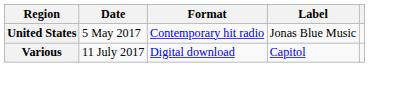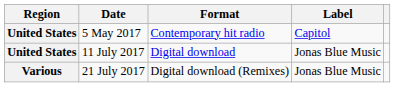5 May 2017 | Label: Jonas Blue Music -> Capitol
11 July 2017 | Region: Various -> United States
11 July 2017 | Label: Capitol -> Jonas Blue Music
+ row: Various | 21 July 2017 | Digital download (Remixes) | Jonas Blue Music
